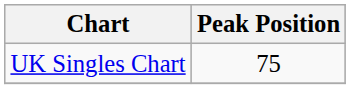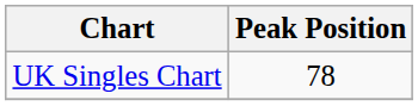UK Singles Chart | Peak Position: 75 -> 78
